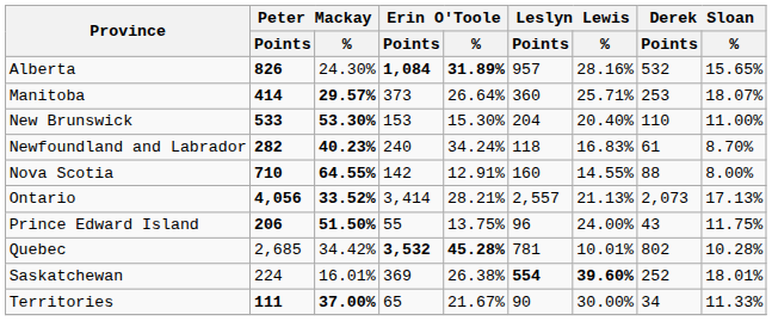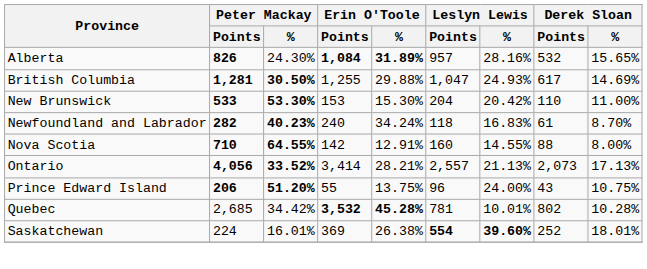+ row: British Columbia | 1,281 | 30.50% | 1,255 | 29.88% | 1,047 | 24.93% | 617 | 14.69%
- row: Manitoba | 414 | 29.57% | 373 | 26.64% | 360 | 25.71% | 253 | 18.07%
New Brunswick | Leslyn Lewis / %: 20.40% -> 20.42%
Prince Edward Island | Peter Mackay / %: 51.50% -> 51.20%
Prince Edward Island | Derek Sloan / %: 11.75% -> 10.75%
- row: Territories | 111 | 37.00% | 65 | 21.67% | 90 | 30.00% | 34 | 11.33%
